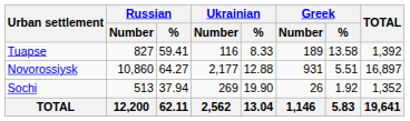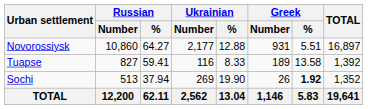rows swapped: Novorossiysk <-> Tuapse
Sochi | Greek / %: normal -> bold
